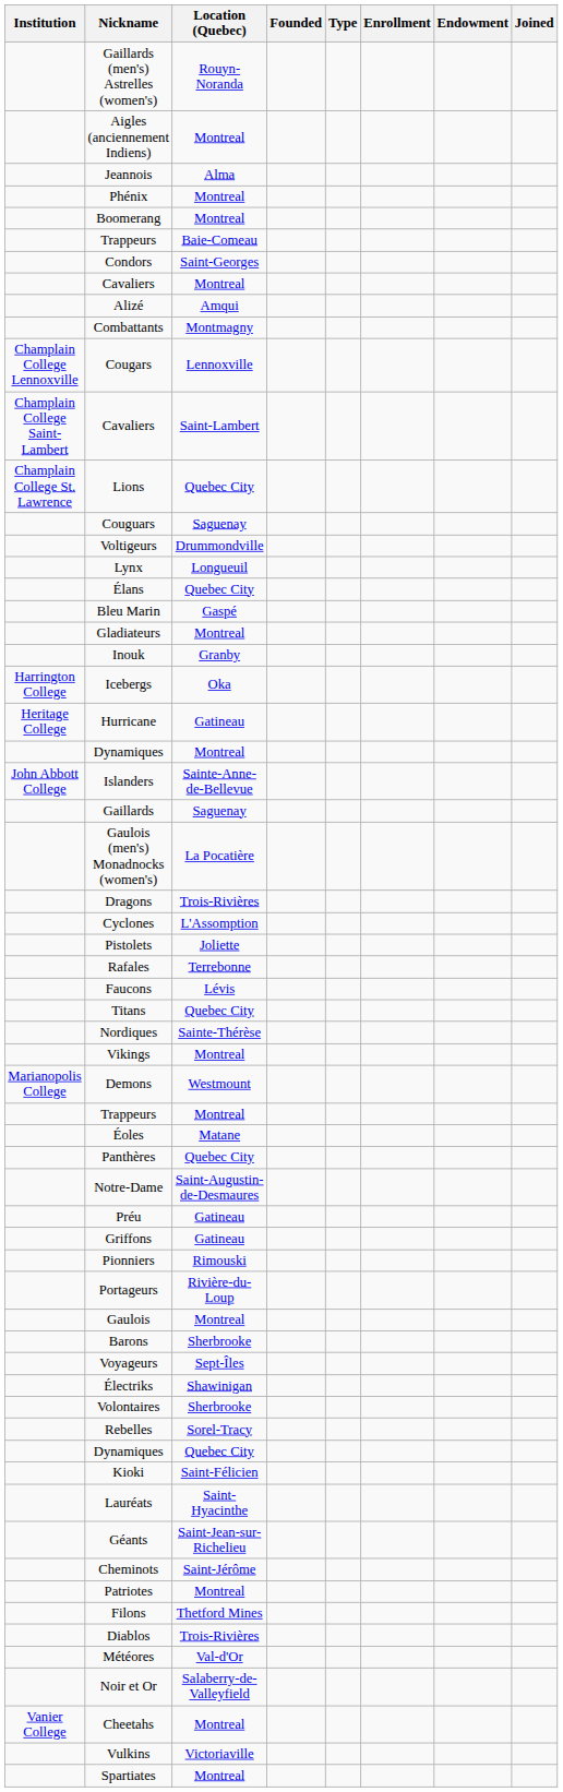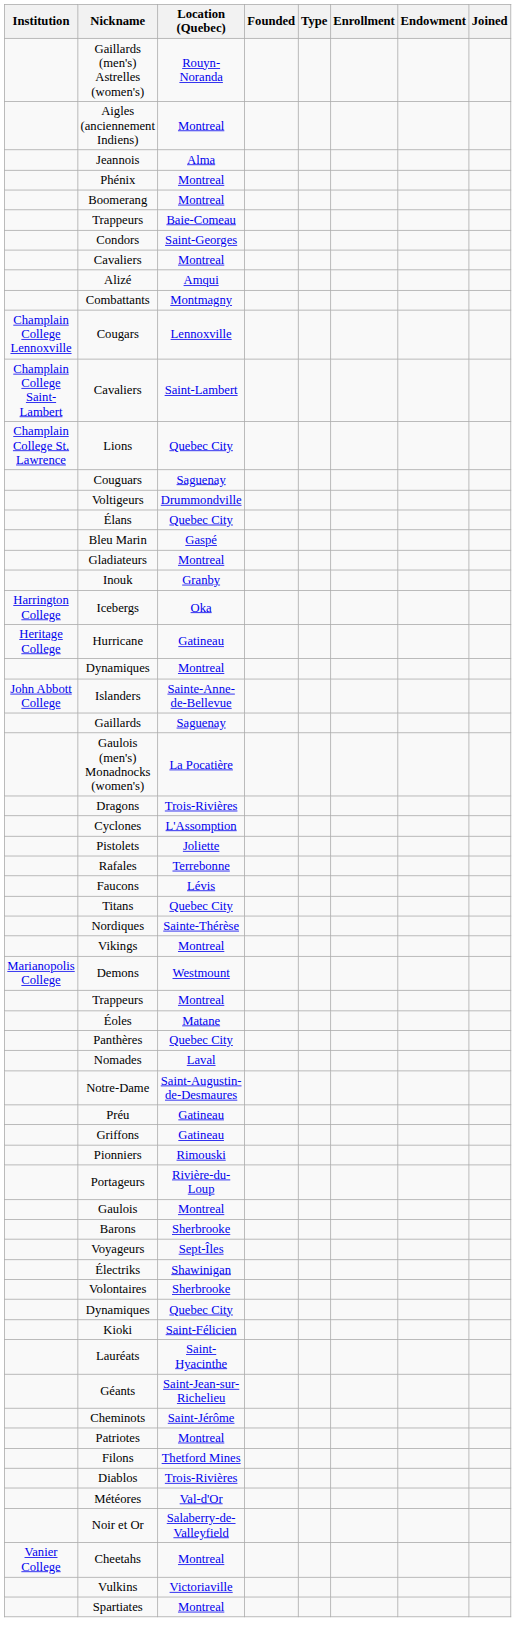- row: Lynx | Longueuil
+ row: Nomades | Laval
- row: Rebelles | Sorel-Tracy
